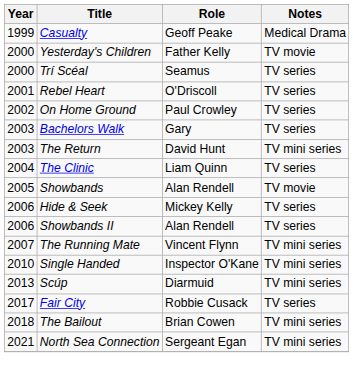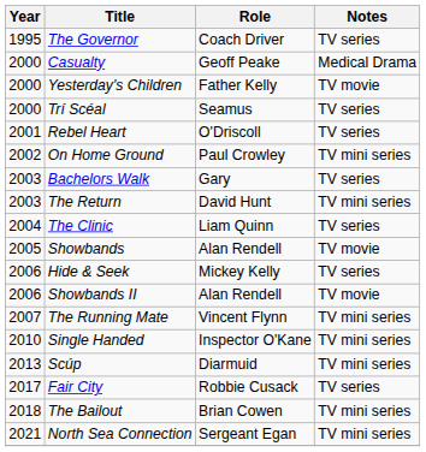+ row: 1995 | The Governor | Coach Driver | TV series
Casualty | Year: 1999 -> 2000
On Home Ground | Notes: TV series -> TV mini series
Showbands II | Notes: TV series -> TV movie
